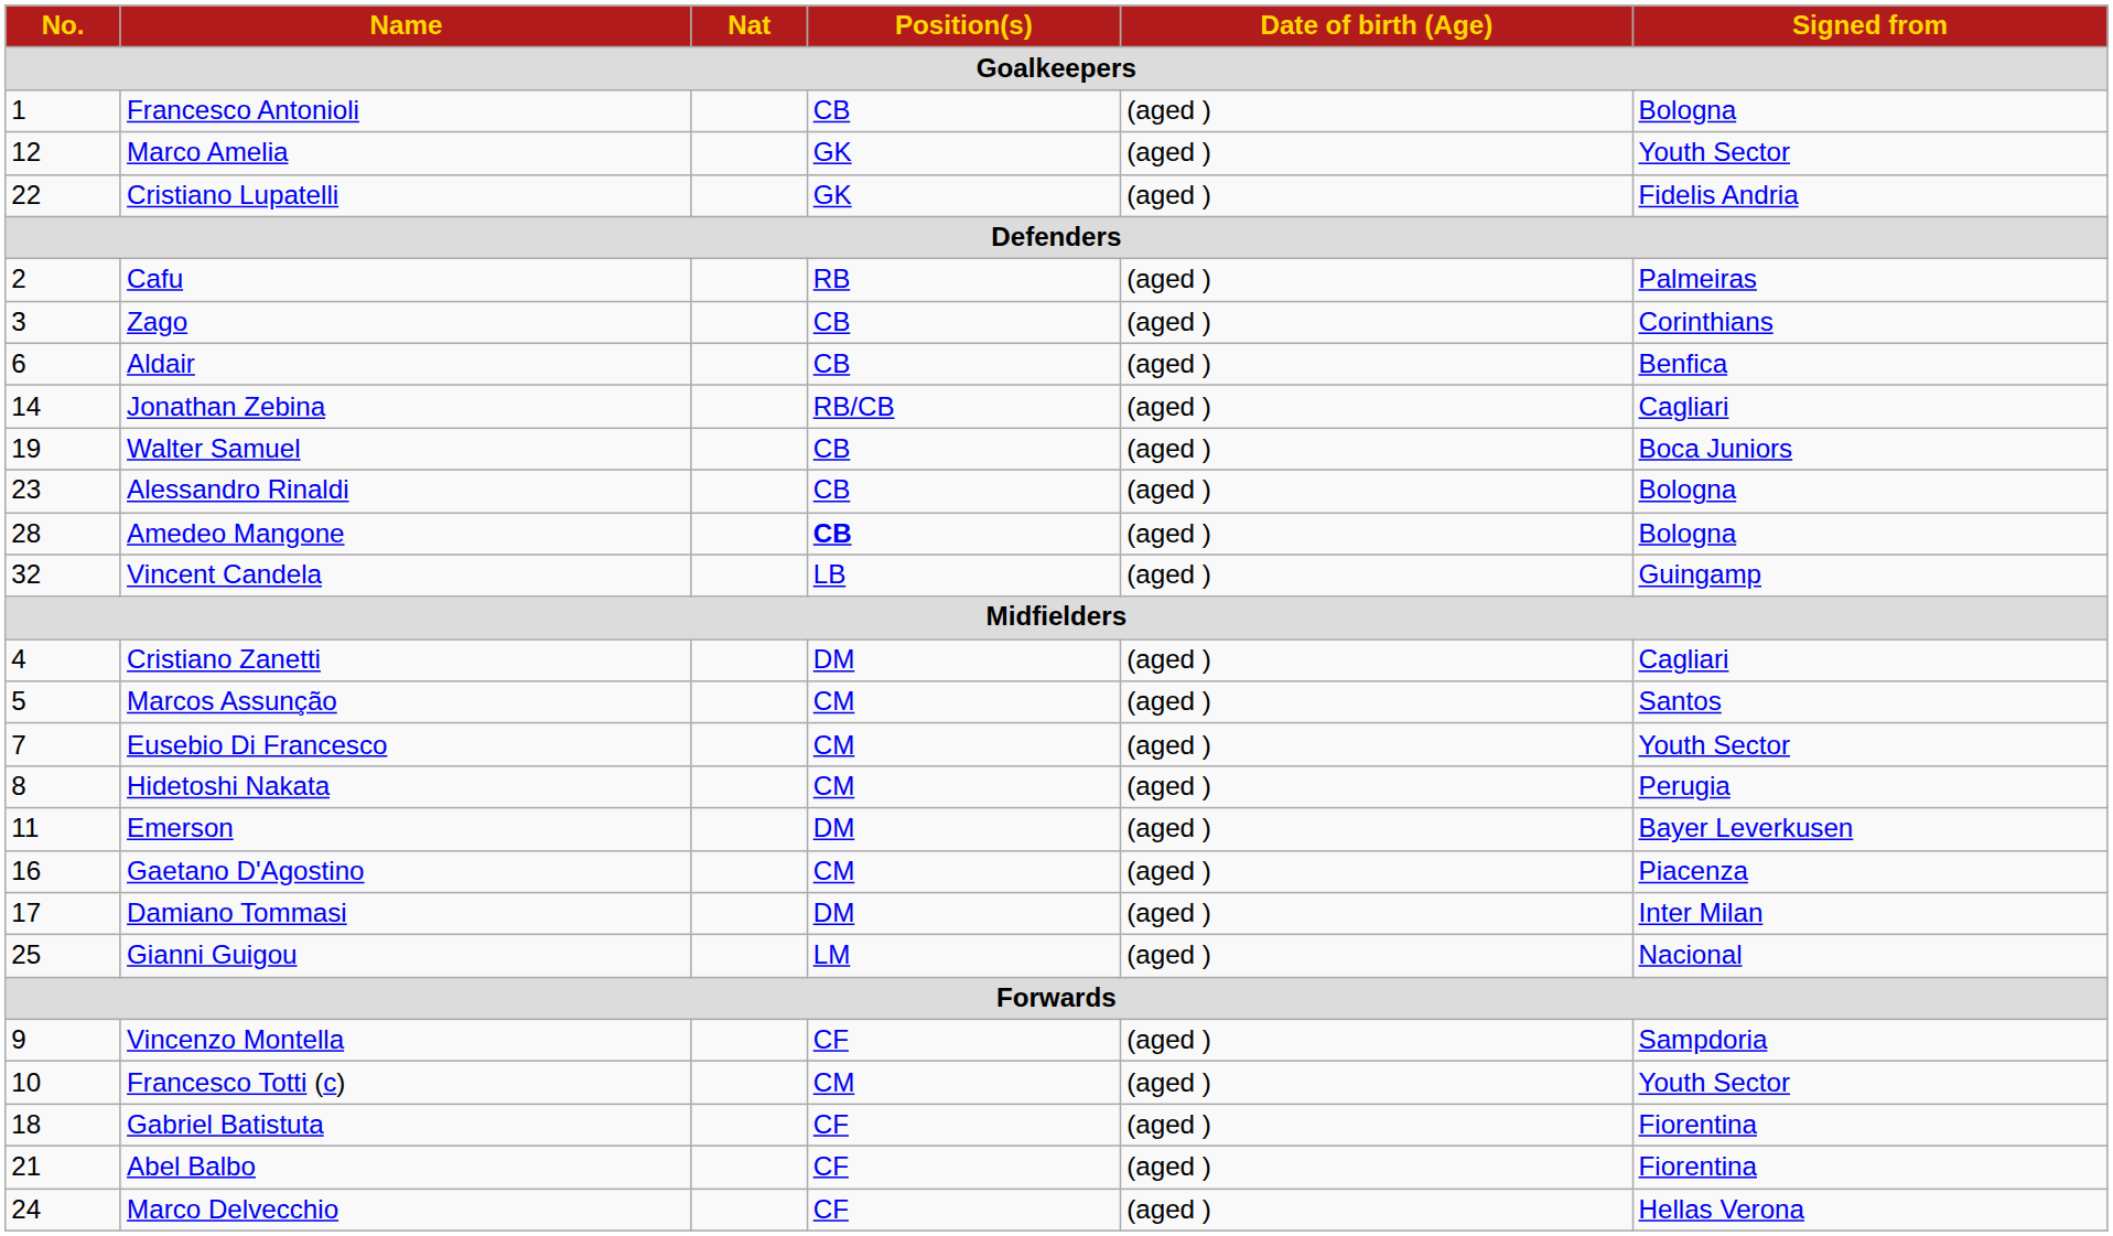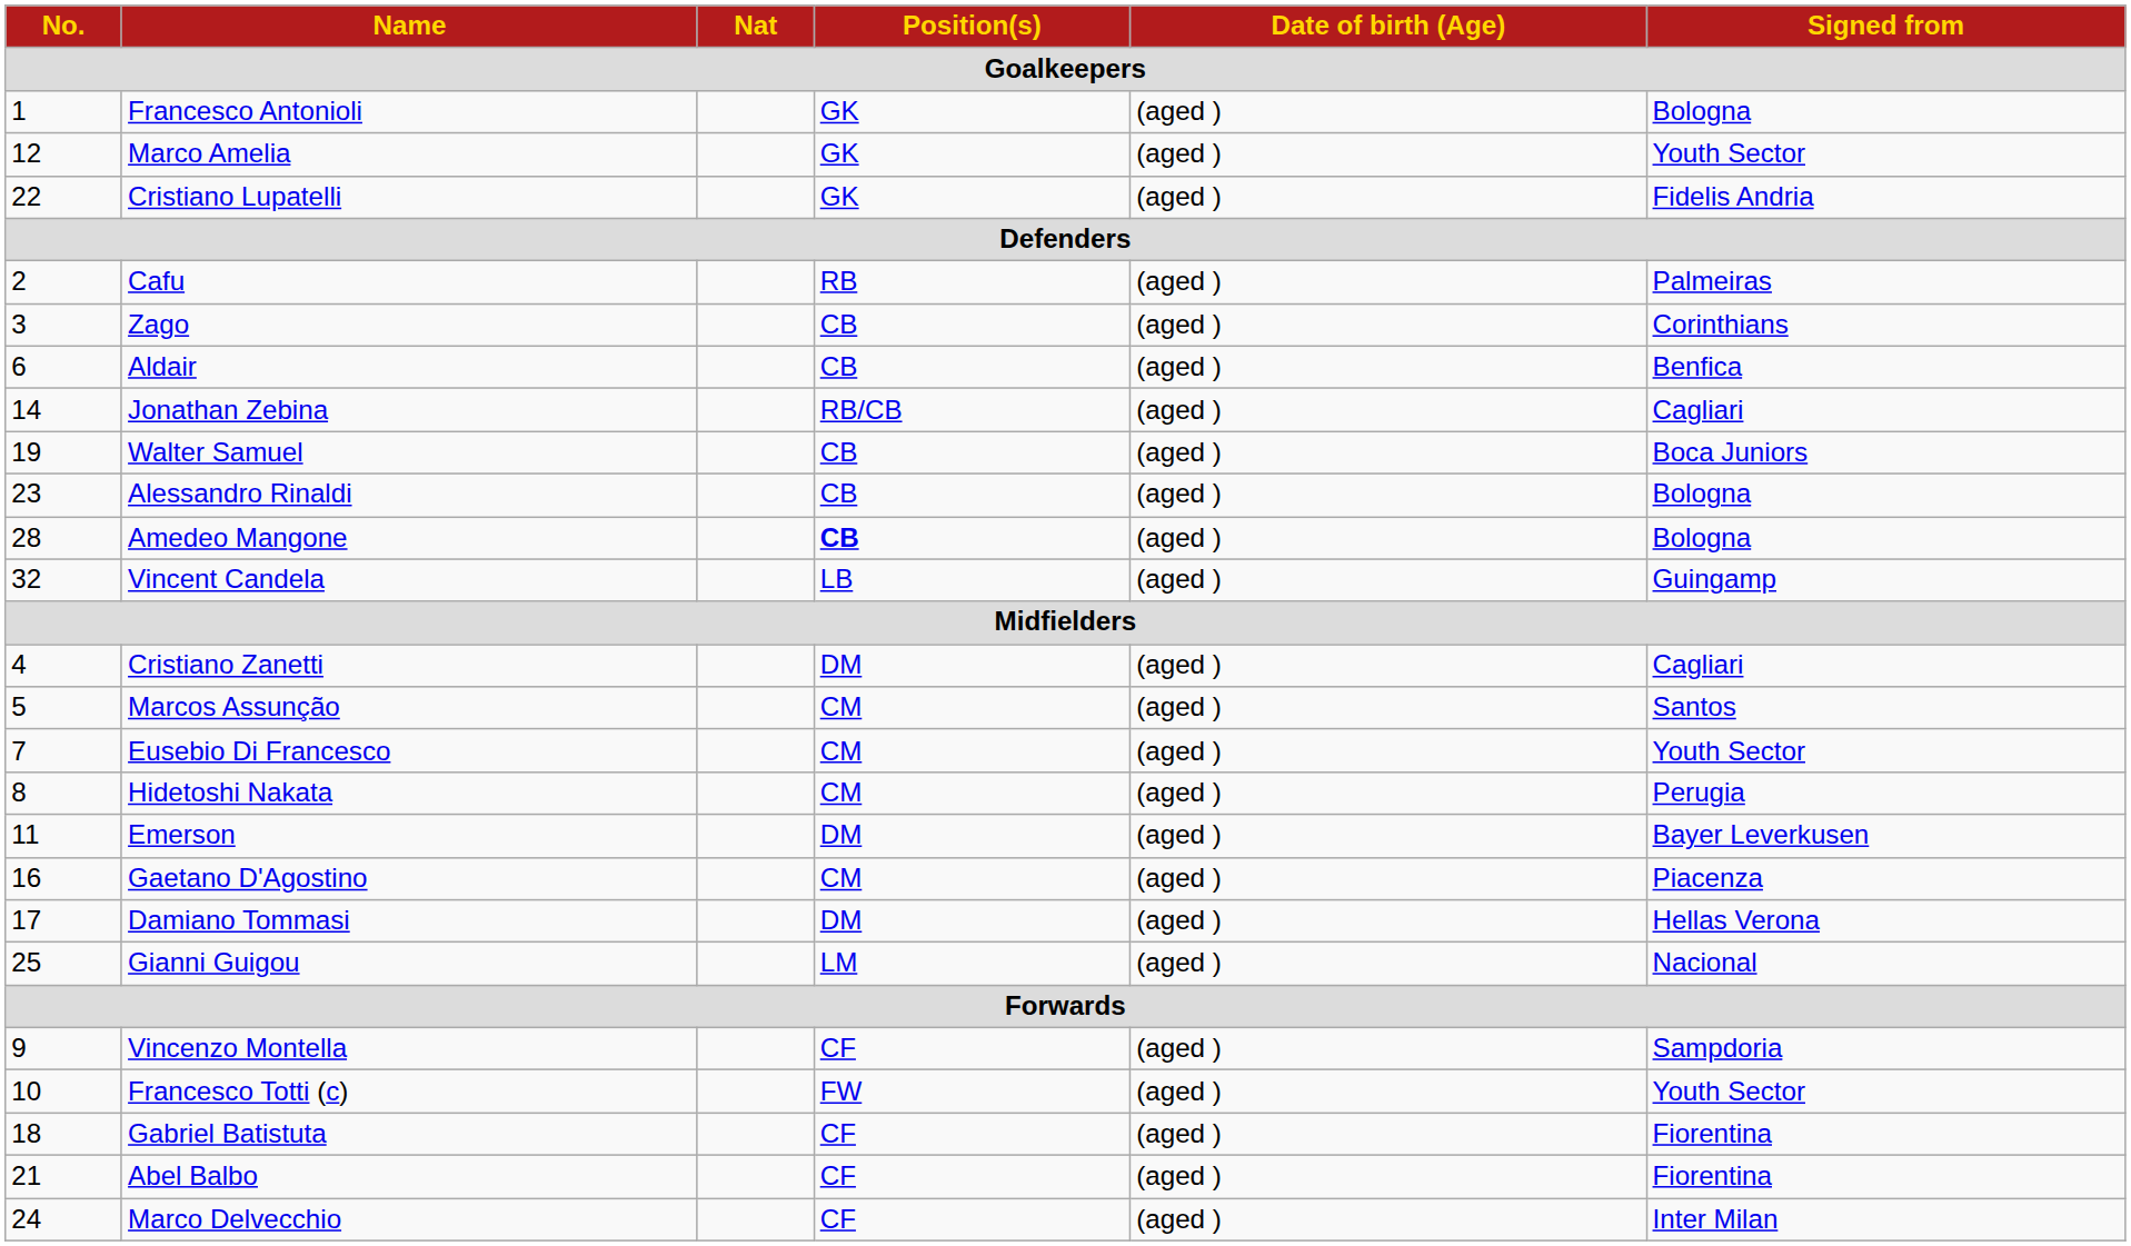Francesco Antonioli | Position(s): CB -> GK
Damiano Tommasi | Signed from: Inter Milan -> Hellas Verona
Francesco Totti (c) | Position(s): CM -> FW
Marco Delvecchio | Signed from: Hellas Verona -> Inter Milan
